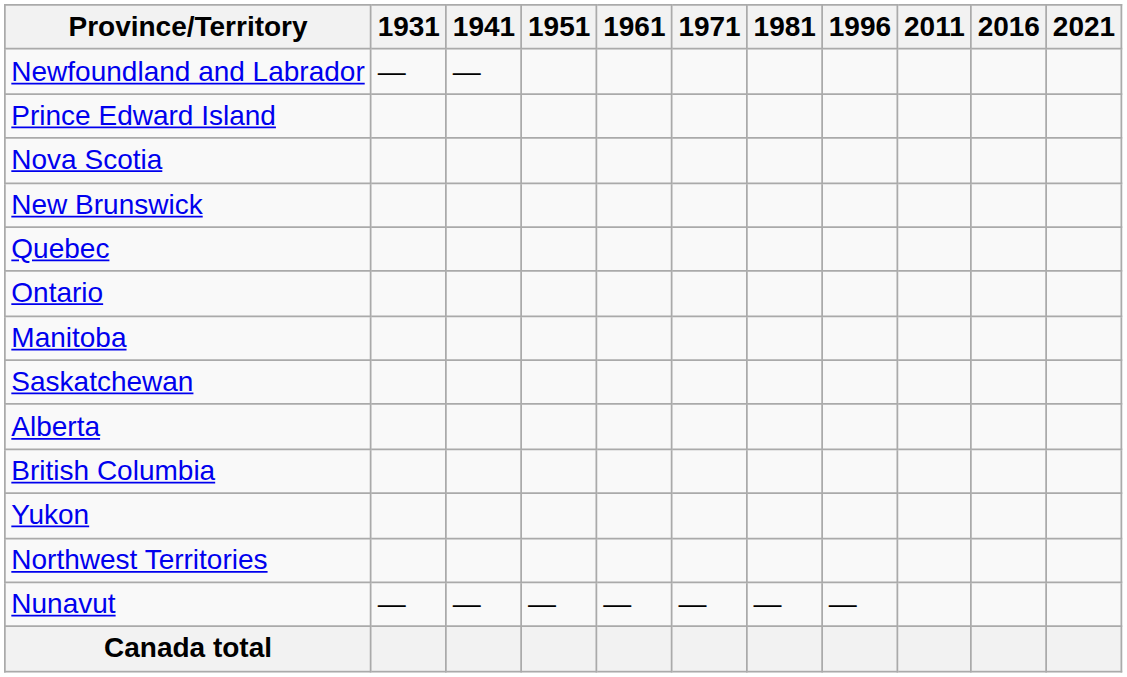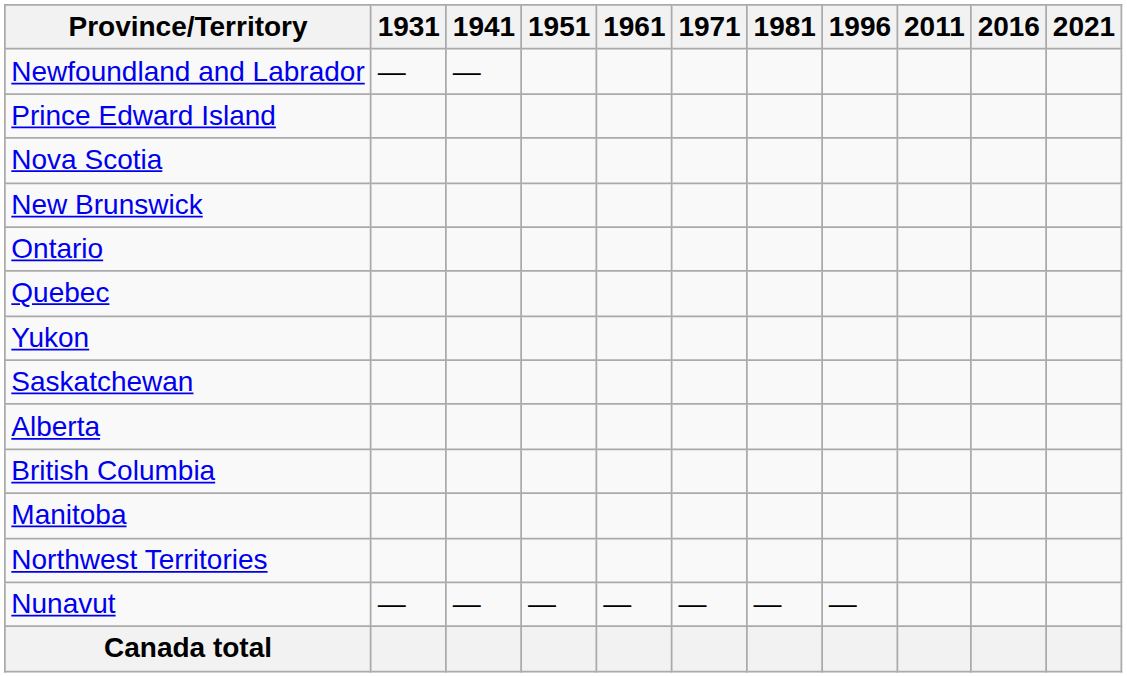rows swapped: Quebec <-> Ontario
rows swapped: Manitoba <-> Yukon
